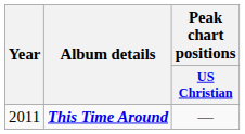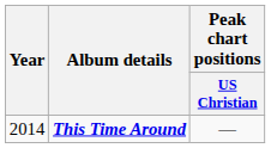This Time Around | Year: 2011 -> 2014
